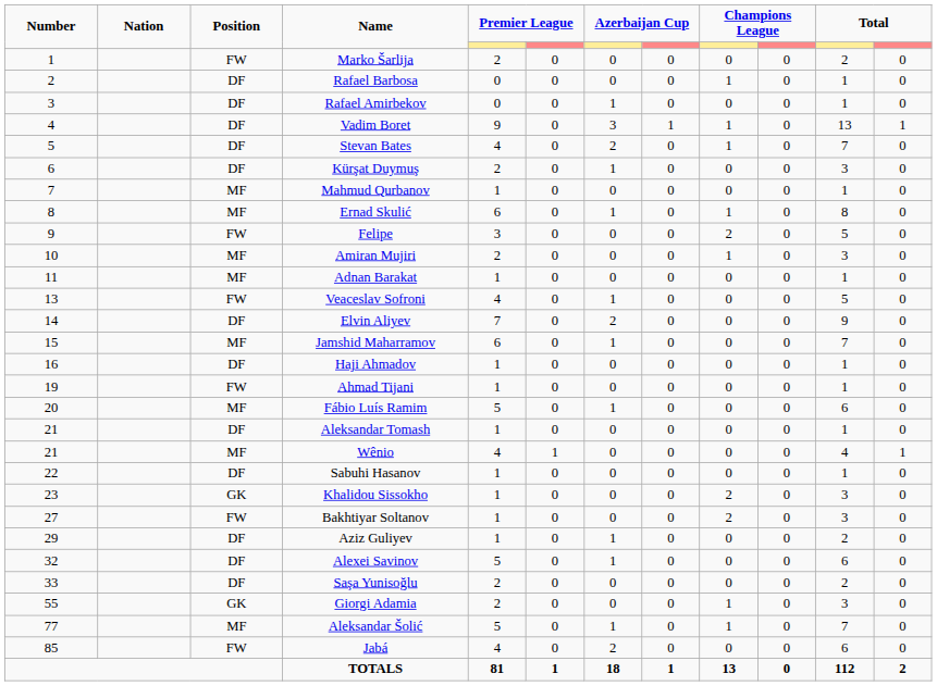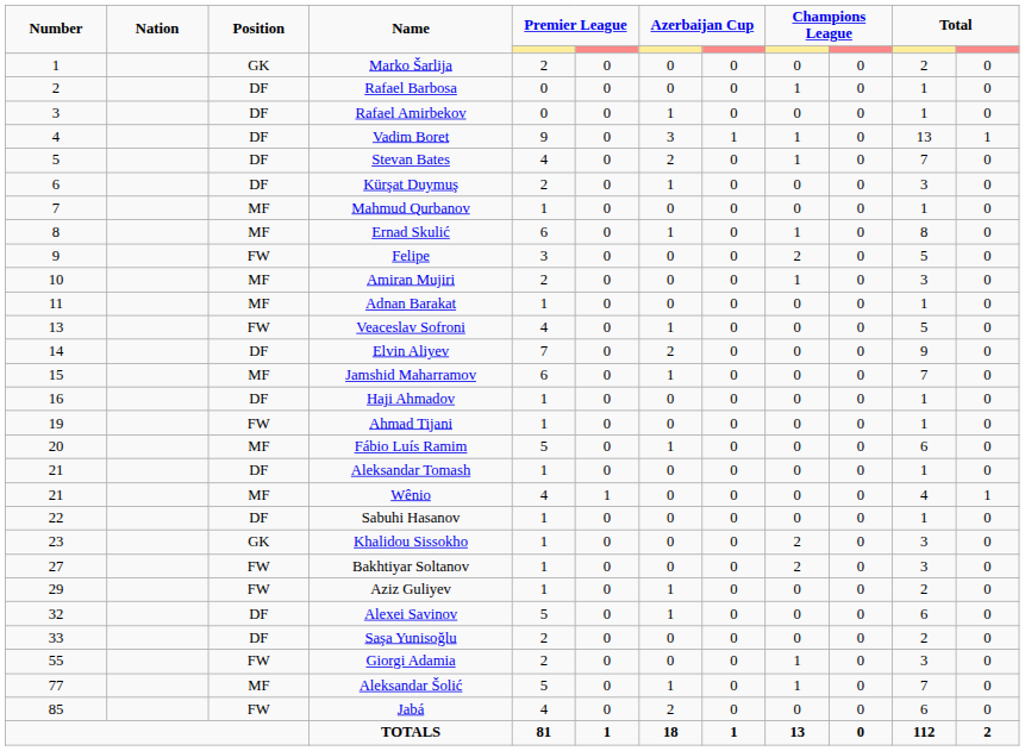Marko Šarlija | Position: FW -> GK
Aziz Guliyev | Position: DF -> FW
Giorgi Adamia | Position: GK -> FW
